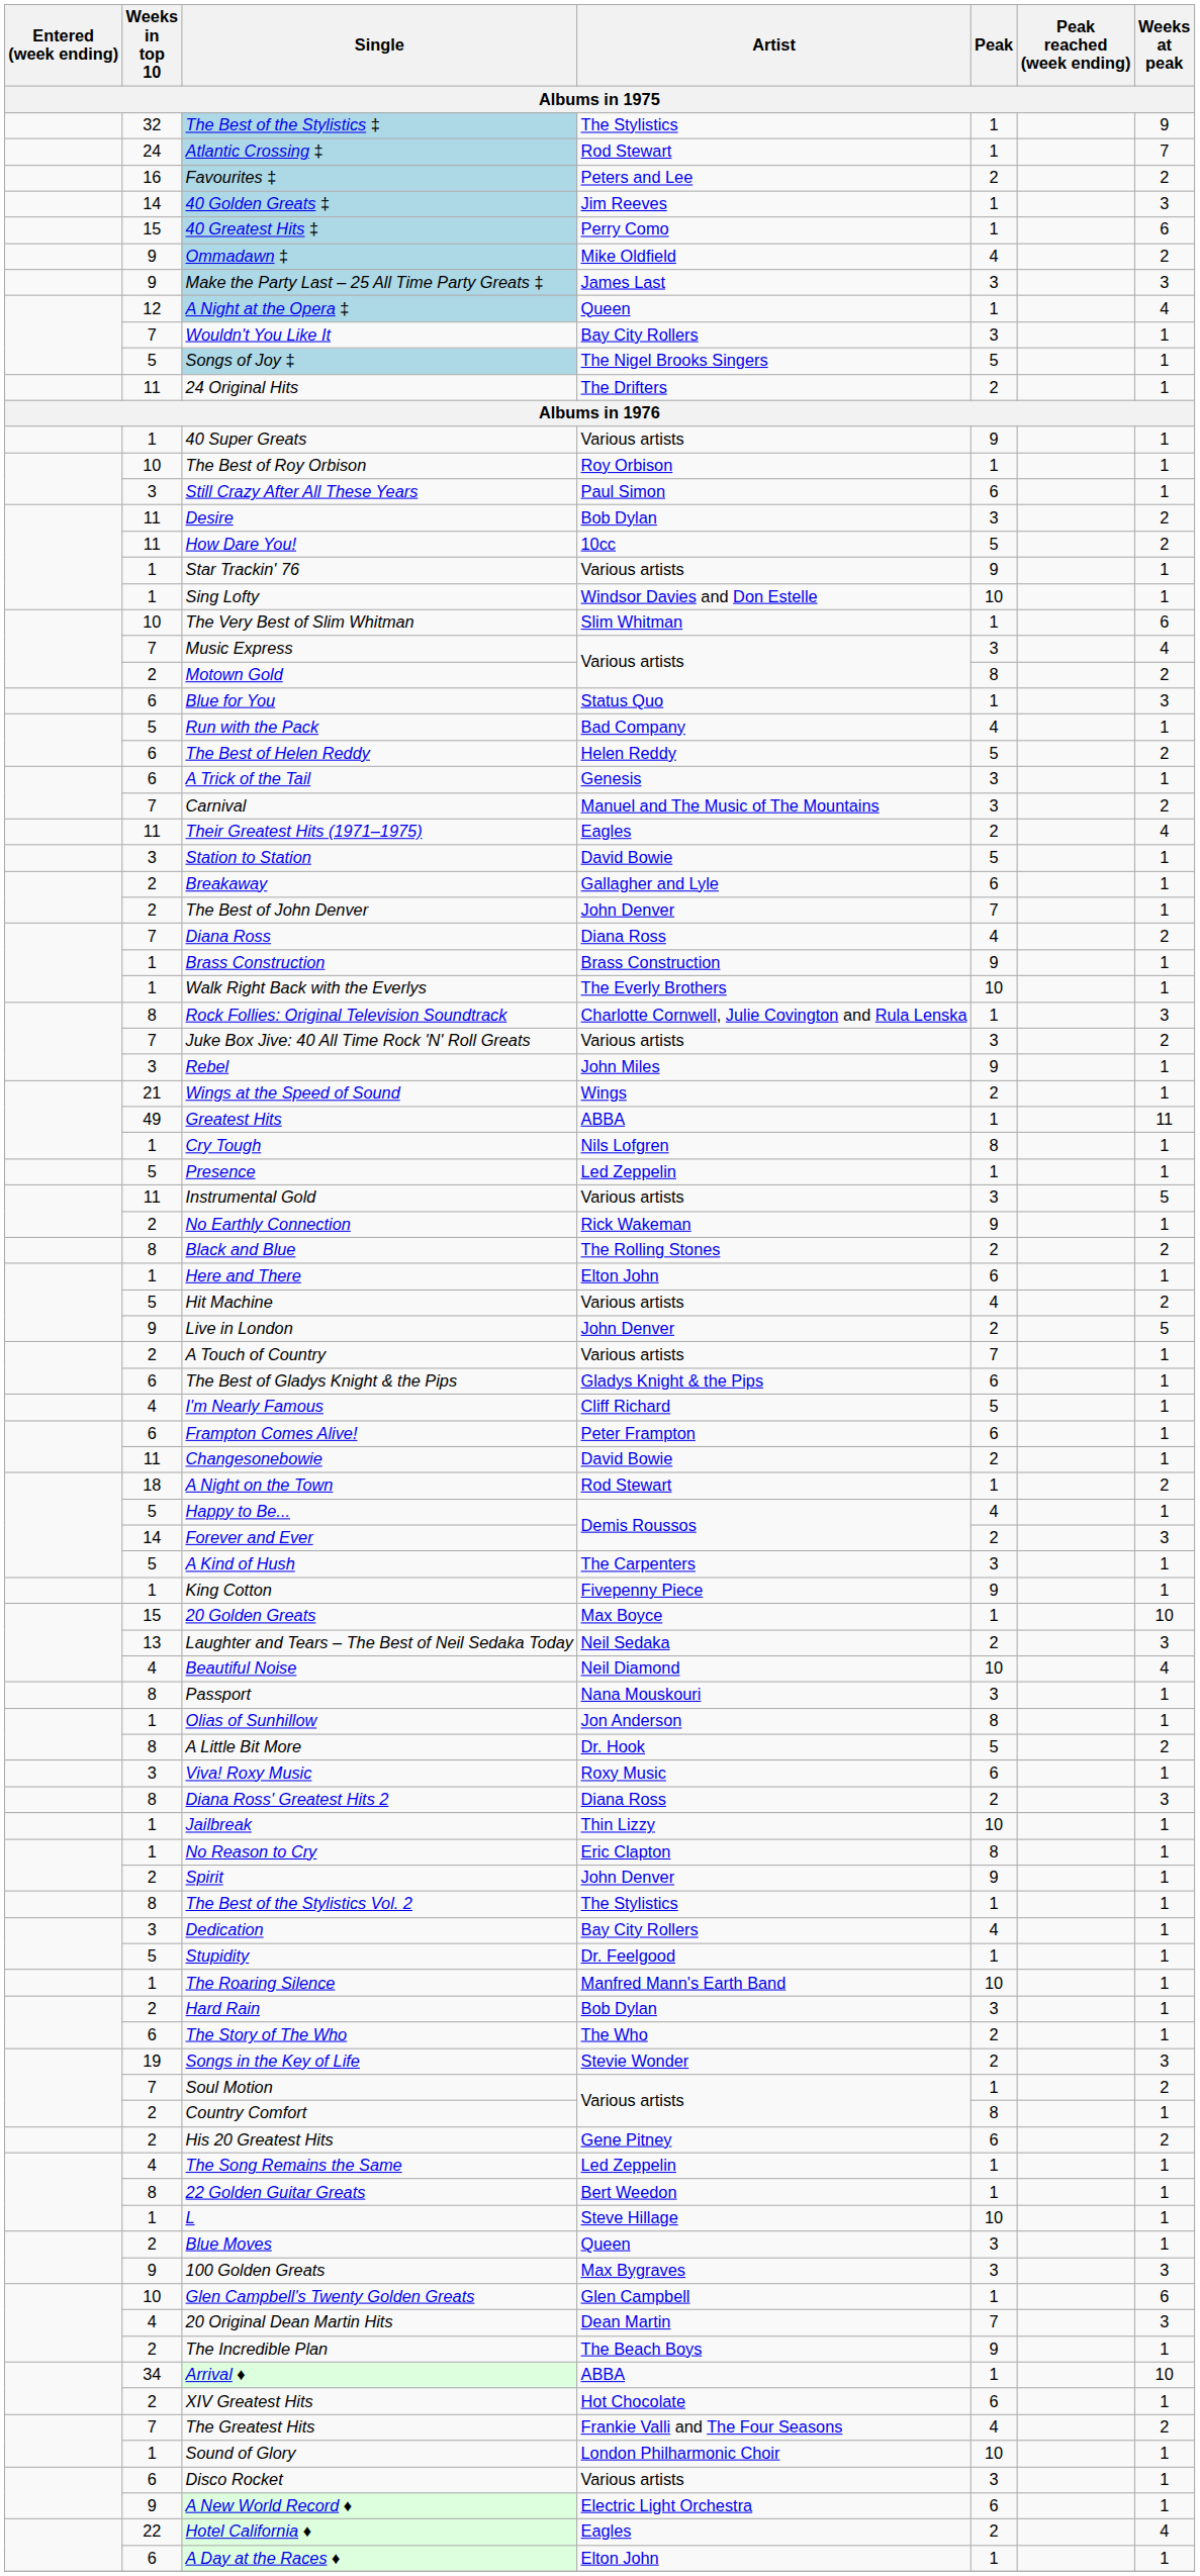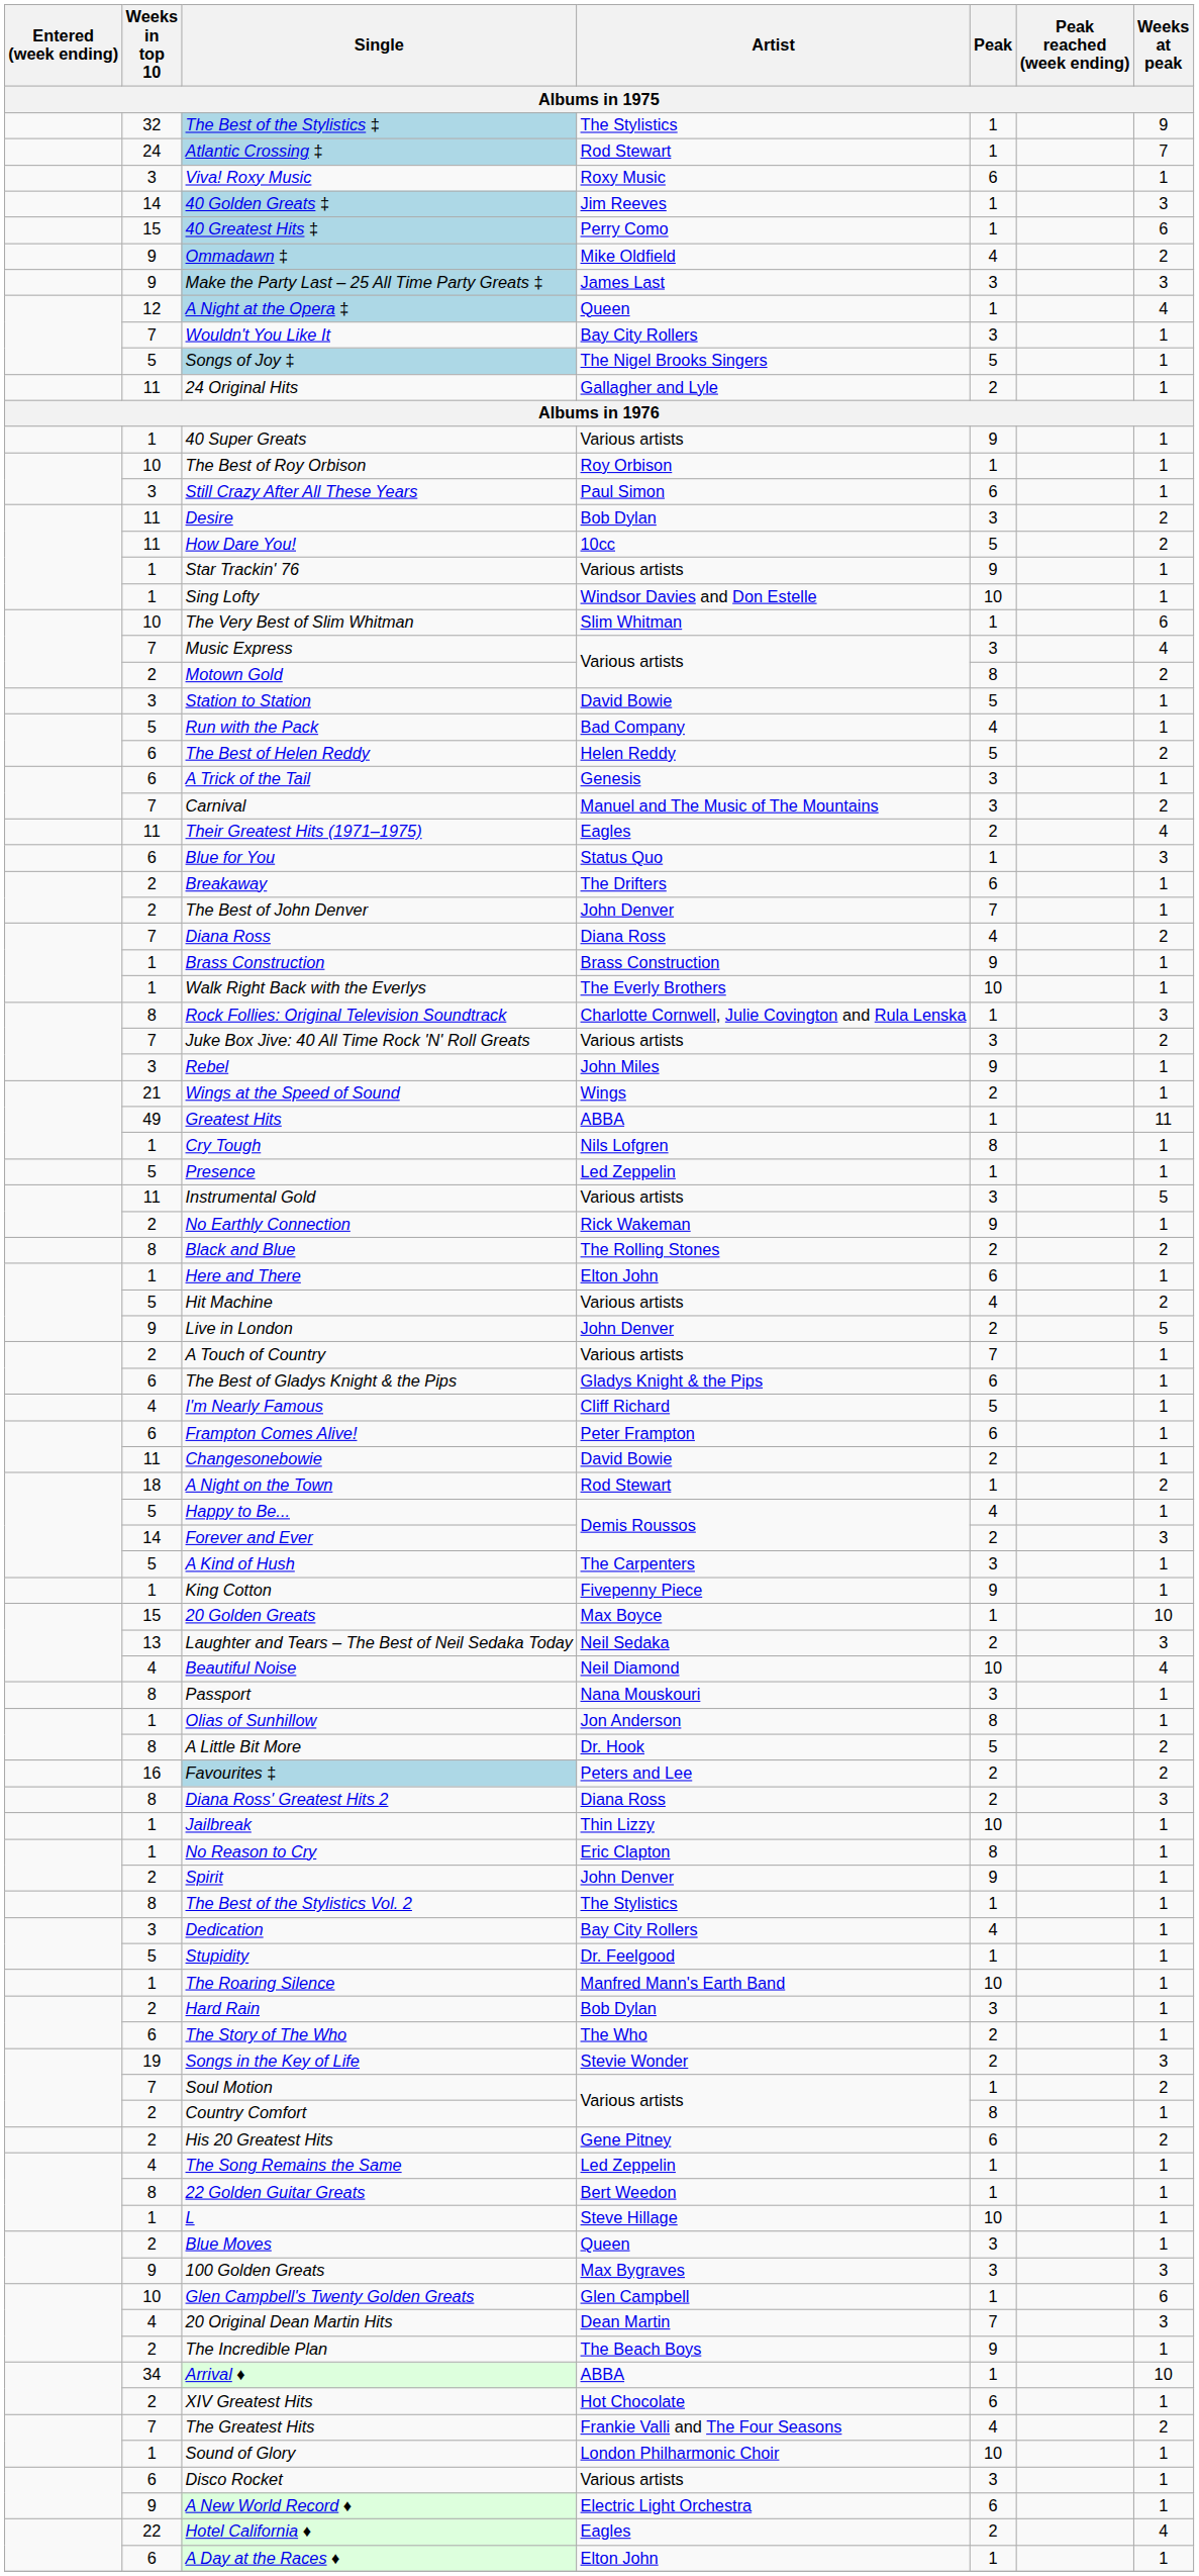rows swapped: Favourites ‡ <-> Viva! Roxy Music
24 Original Hits | Artist: The Drifters -> Gallagher and Lyle
rows swapped: Station to Station <-> Blue for You
Breakaway | Artist: Gallagher and Lyle -> The Drifters
